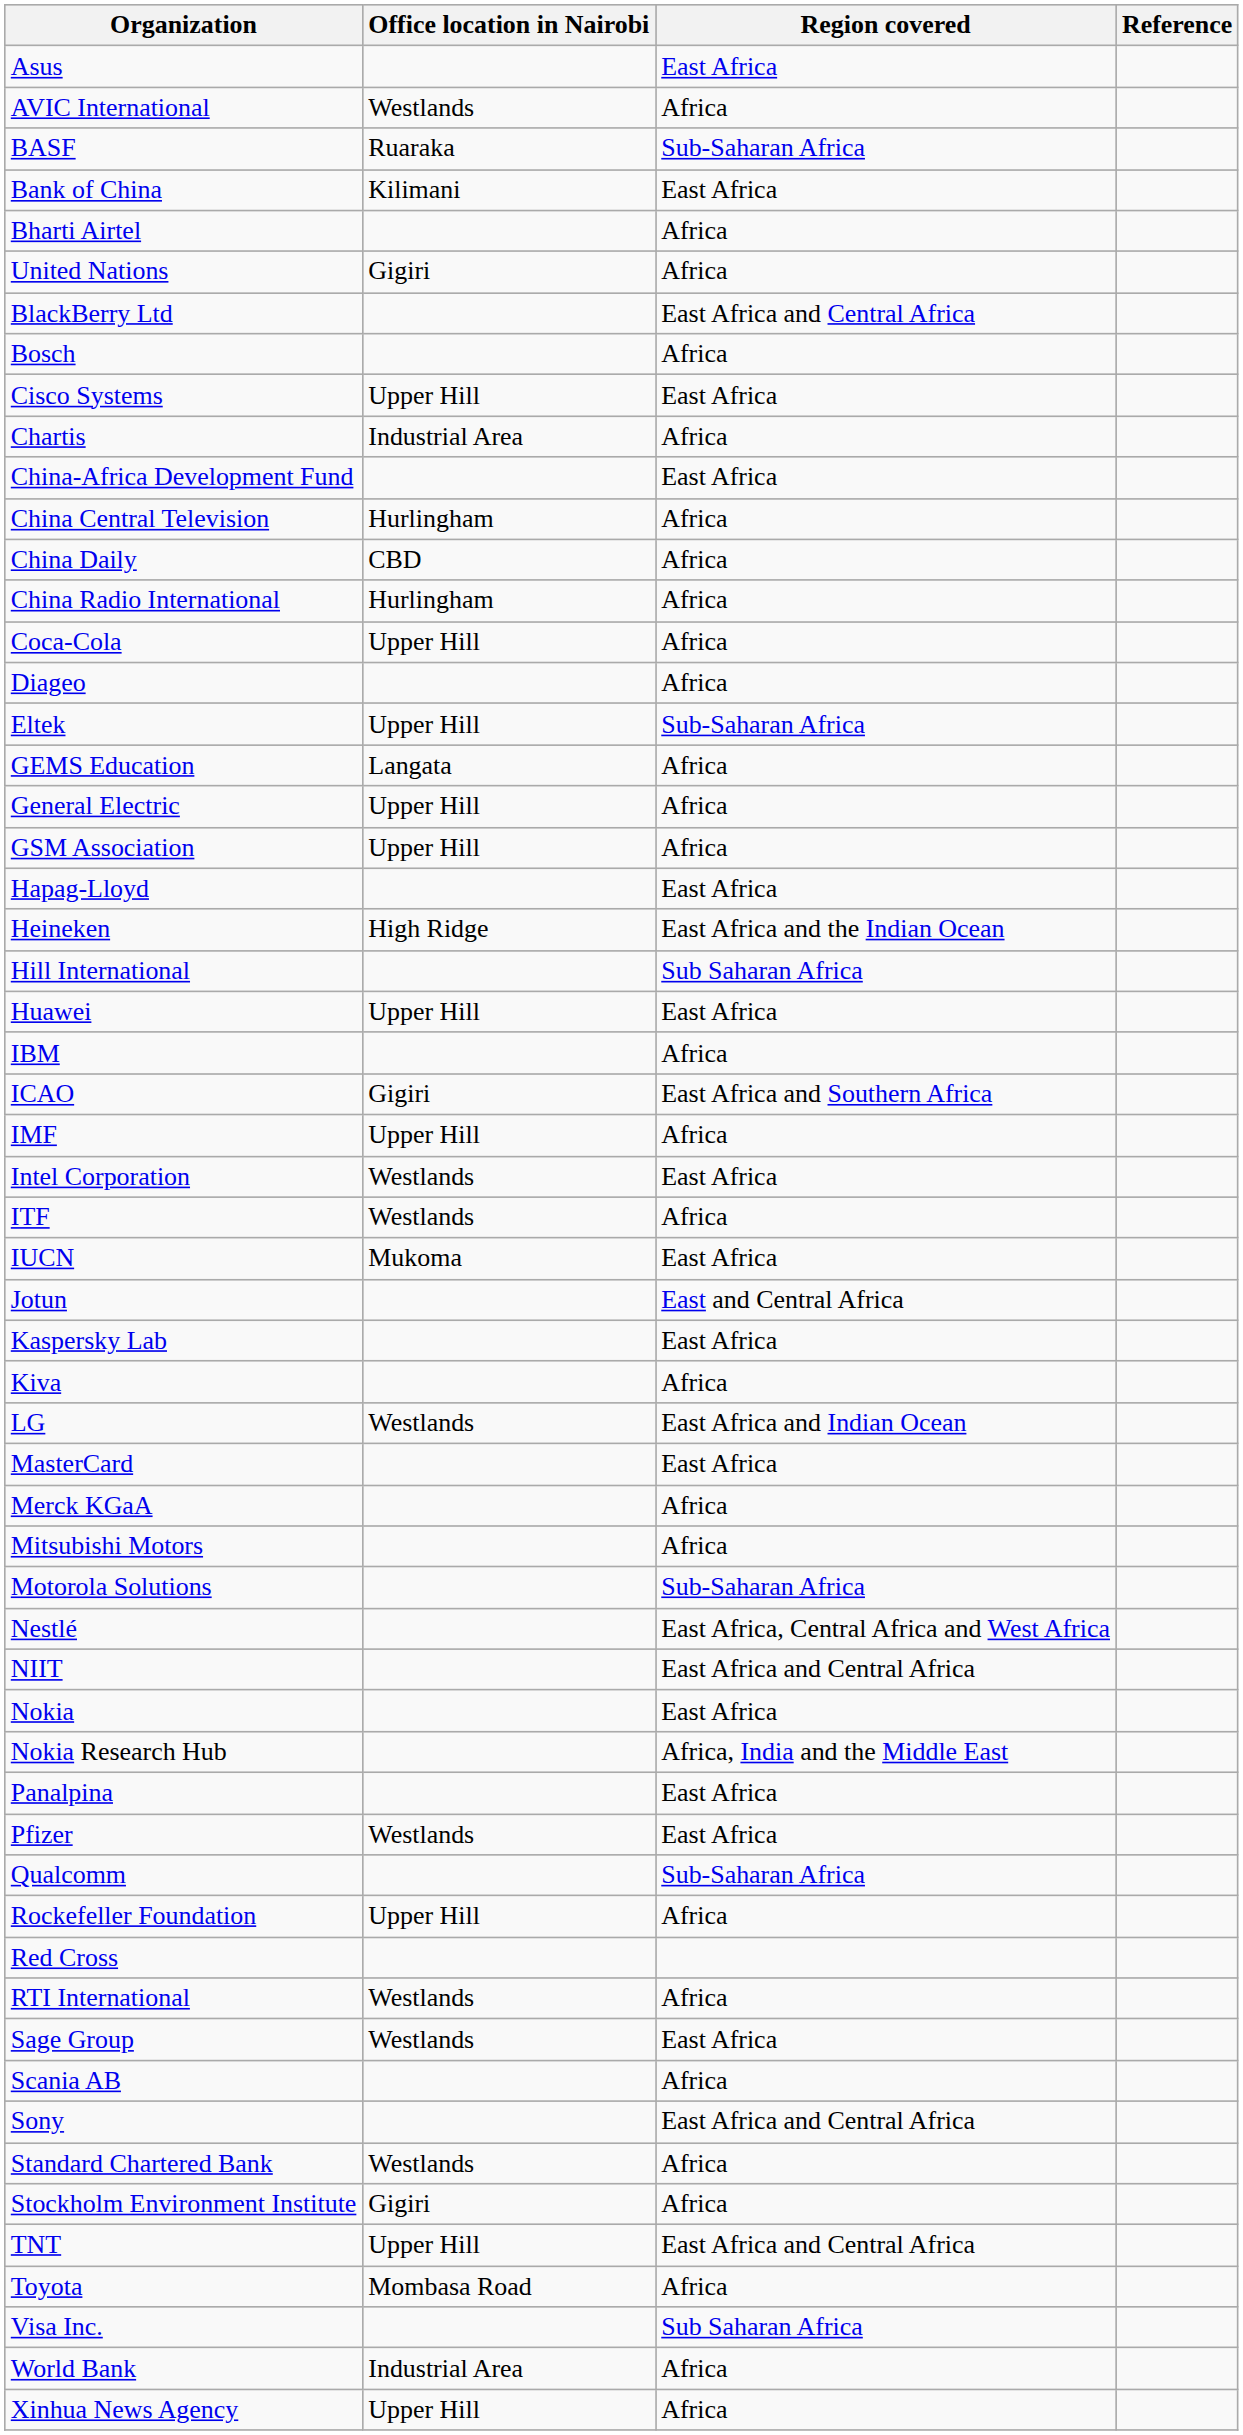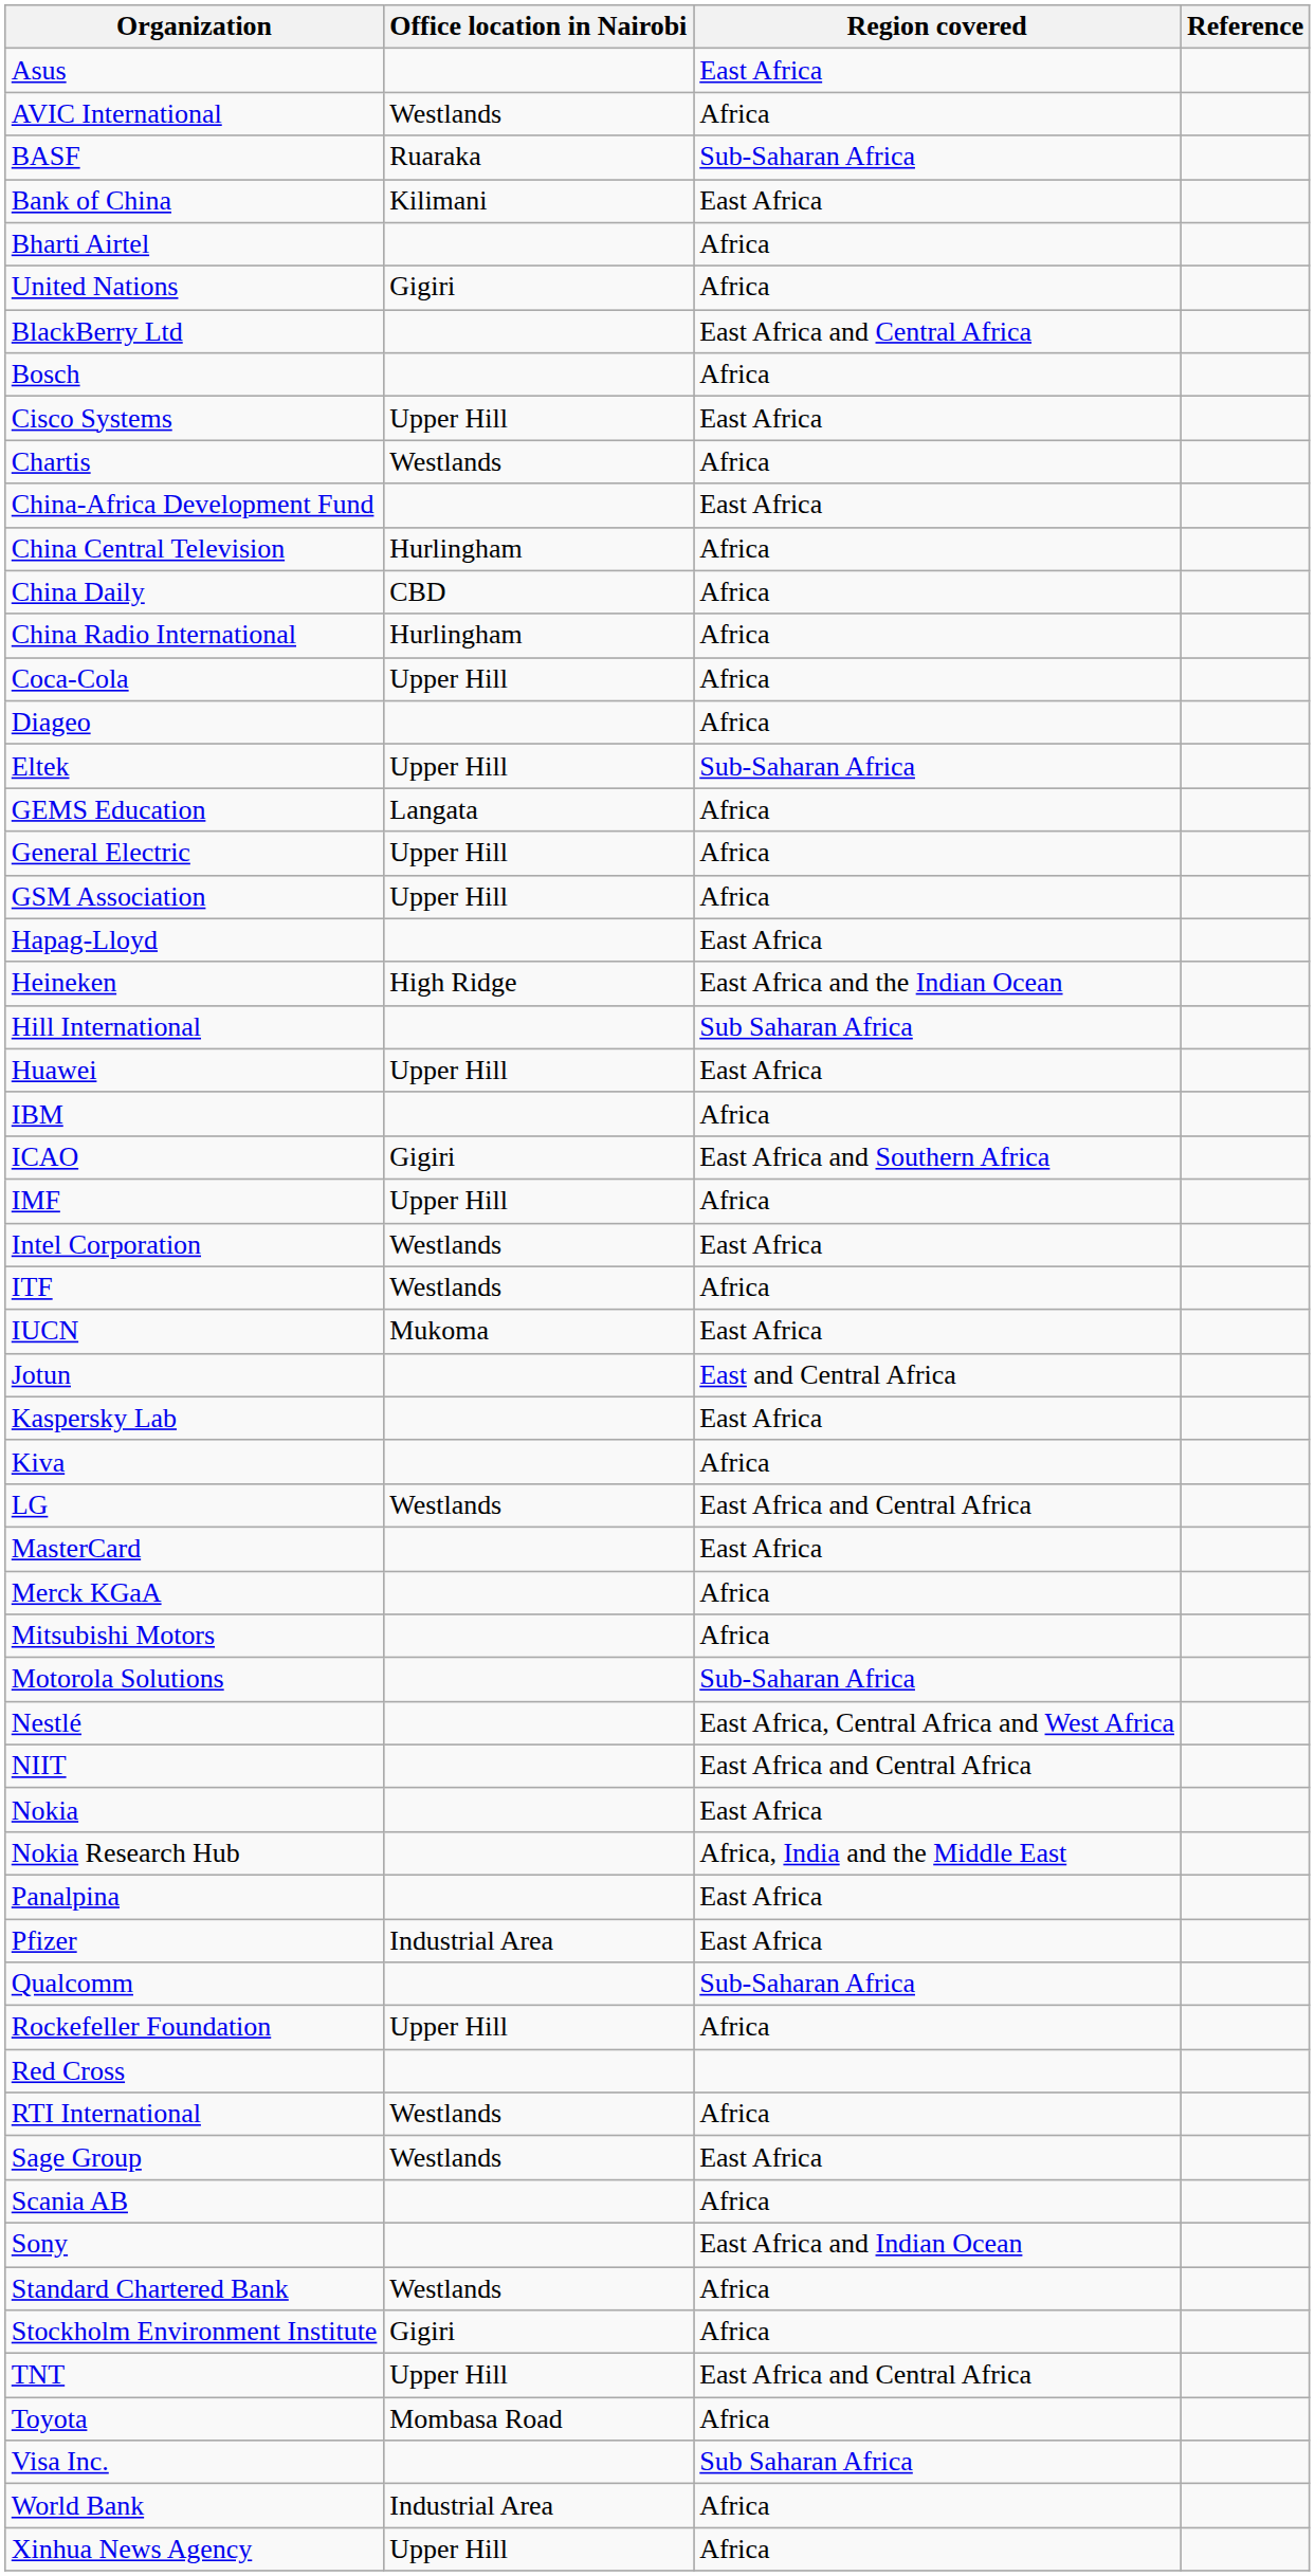Chartis | Office location in Nairobi: Industrial Area -> Westlands
LG | Region covered: East Africa and Indian Ocean -> East Africa and Central Africa
Pfizer | Office location in Nairobi: Westlands -> Industrial Area
Sony | Region covered: East Africa and Central Africa -> East Africa and Indian Ocean
